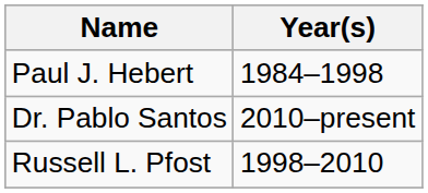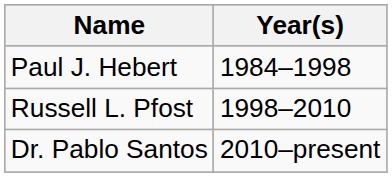rows swapped: Russell L. Pfost <-> Dr. Pablo Santos
